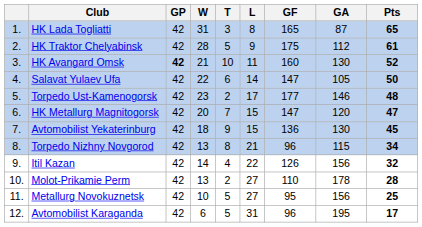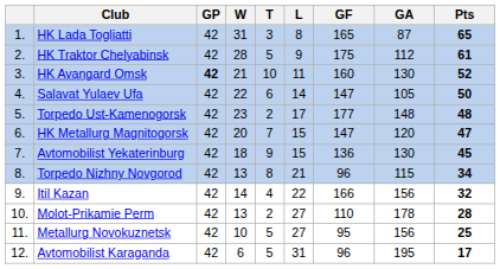Torpedo Ust-Kamenogorsk | GA: 146 -> 148
Itil Kazan | GF: 126 -> 166
